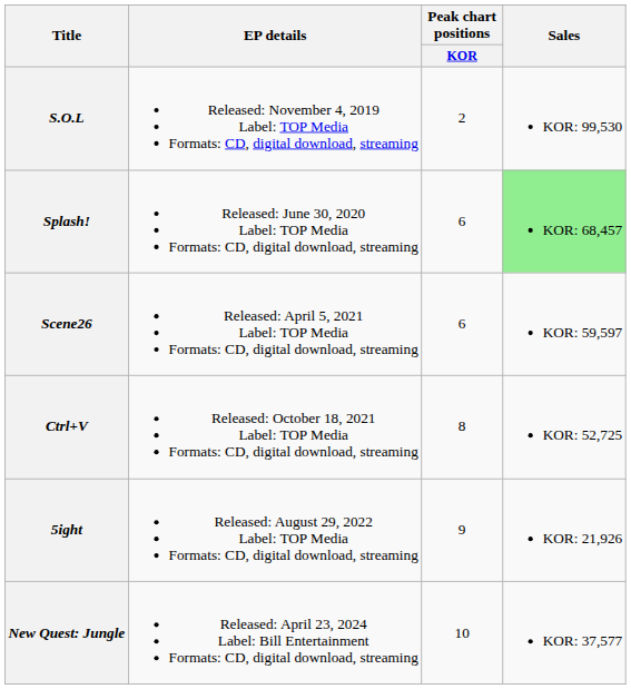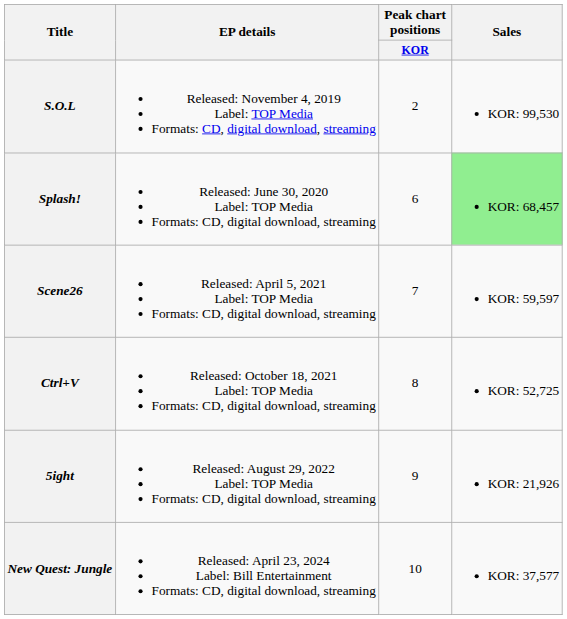Scene26 | Peak chart positions / KOR: 6 -> 7
